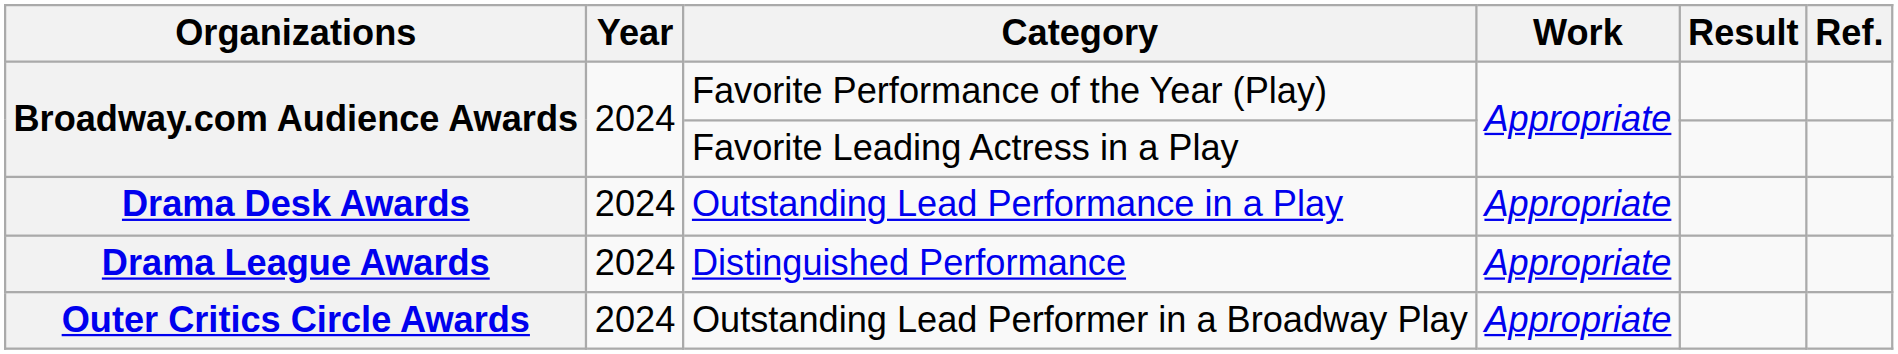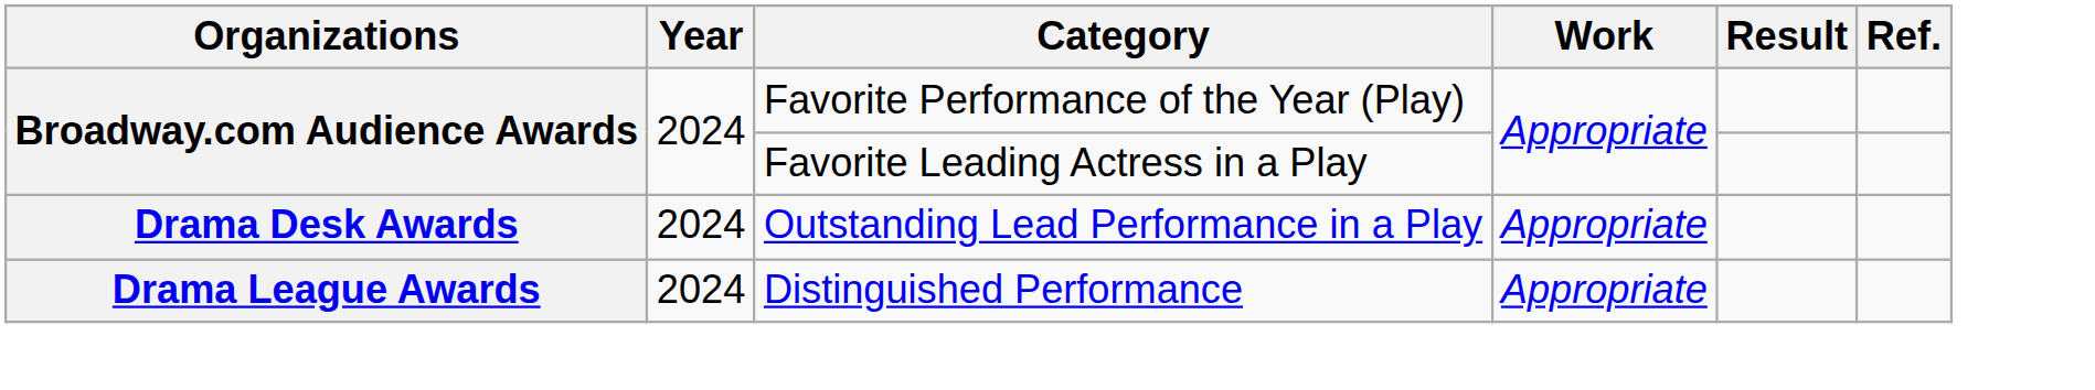- row: Outer Critics Circle Awards | 2024 | Outstanding Lead Performer in a Broadway Play | Appropriate
